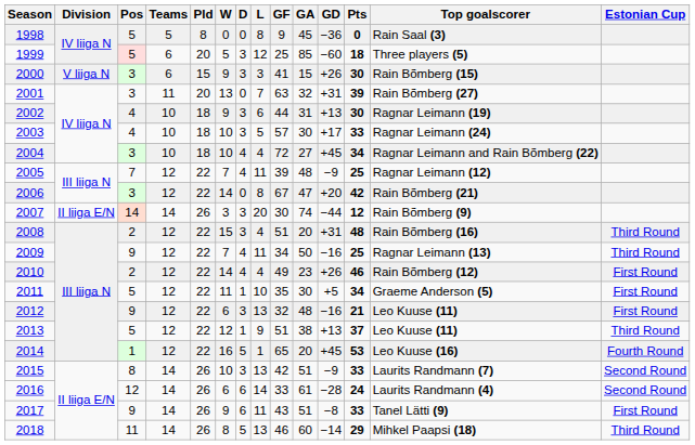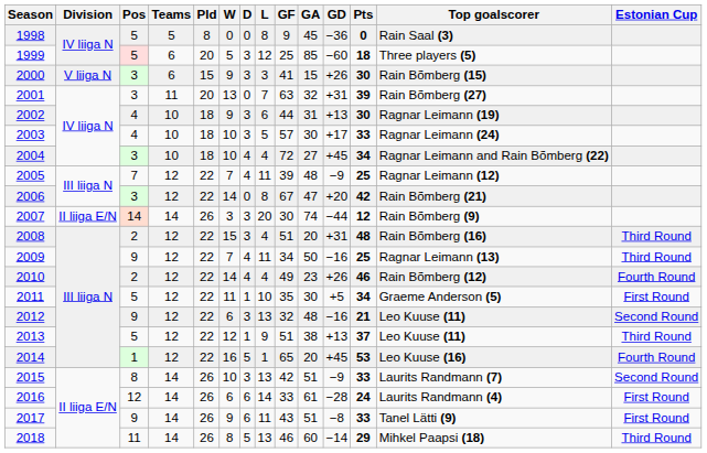2010 | Estonian Cup: First Round -> Fourth Round
2012 | Estonian Cup: First Round -> Second Round
2016 | Estonian Cup: Second Round -> First Round
